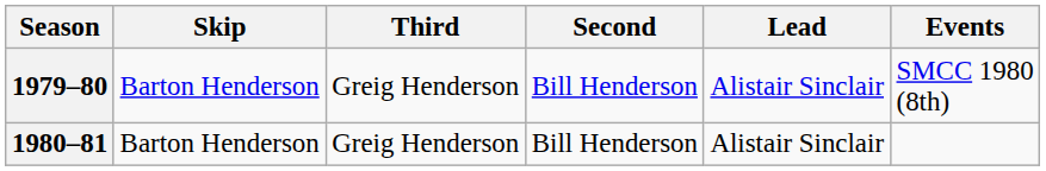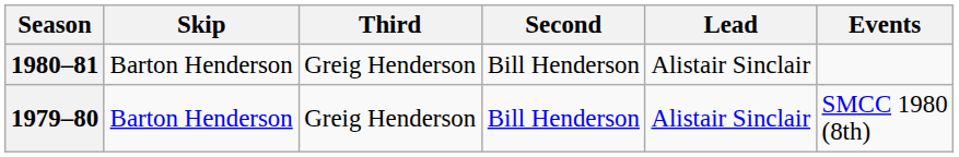rows swapped: 1979–80 <-> 1980–81
